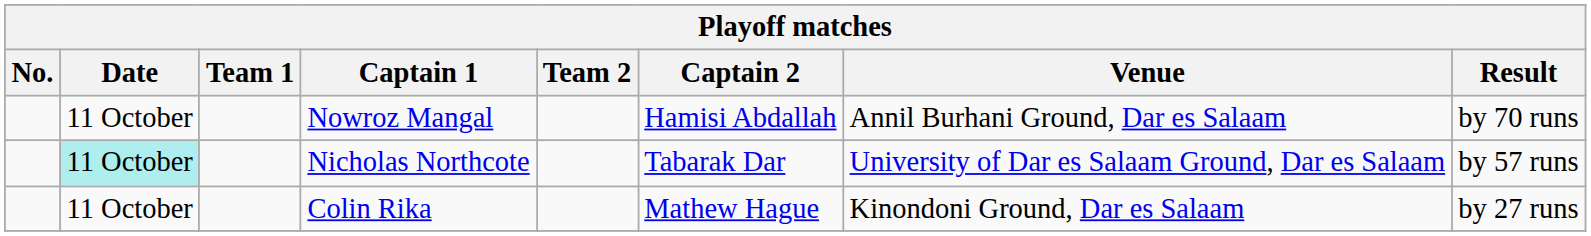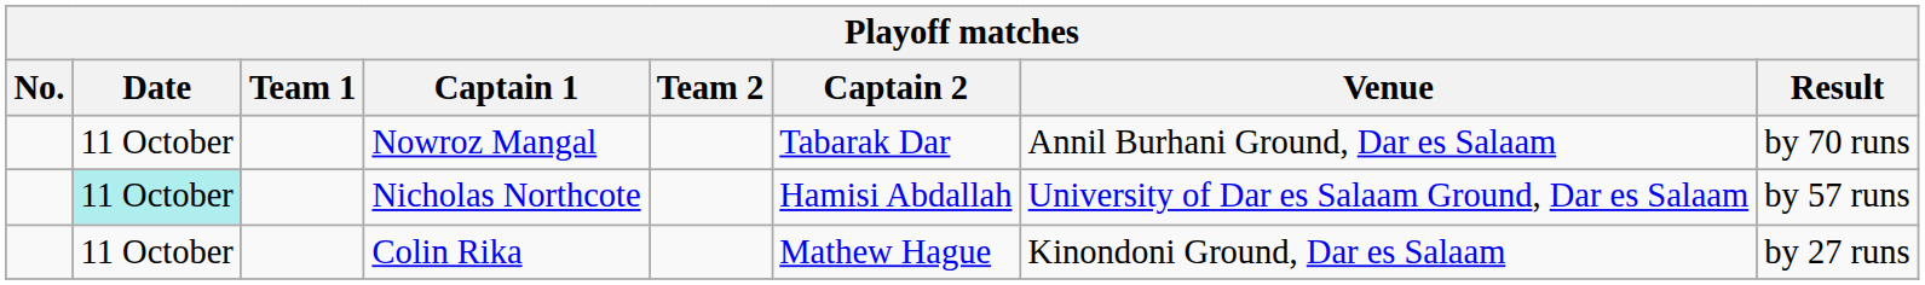Nowroz Mangal | Captain 2: Hamisi Abdallah -> Tabarak Dar
Nicholas Northcote | Captain 2: Tabarak Dar -> Hamisi Abdallah
